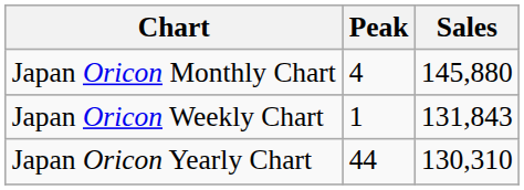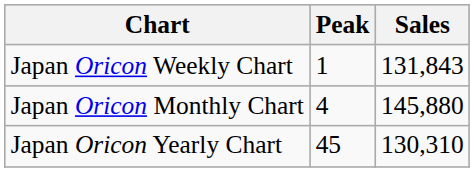rows swapped: Japan Oricon Weekly Chart <-> Japan Oricon Monthly Chart
Japan Oricon Yearly Chart | Peak: 44 -> 45
